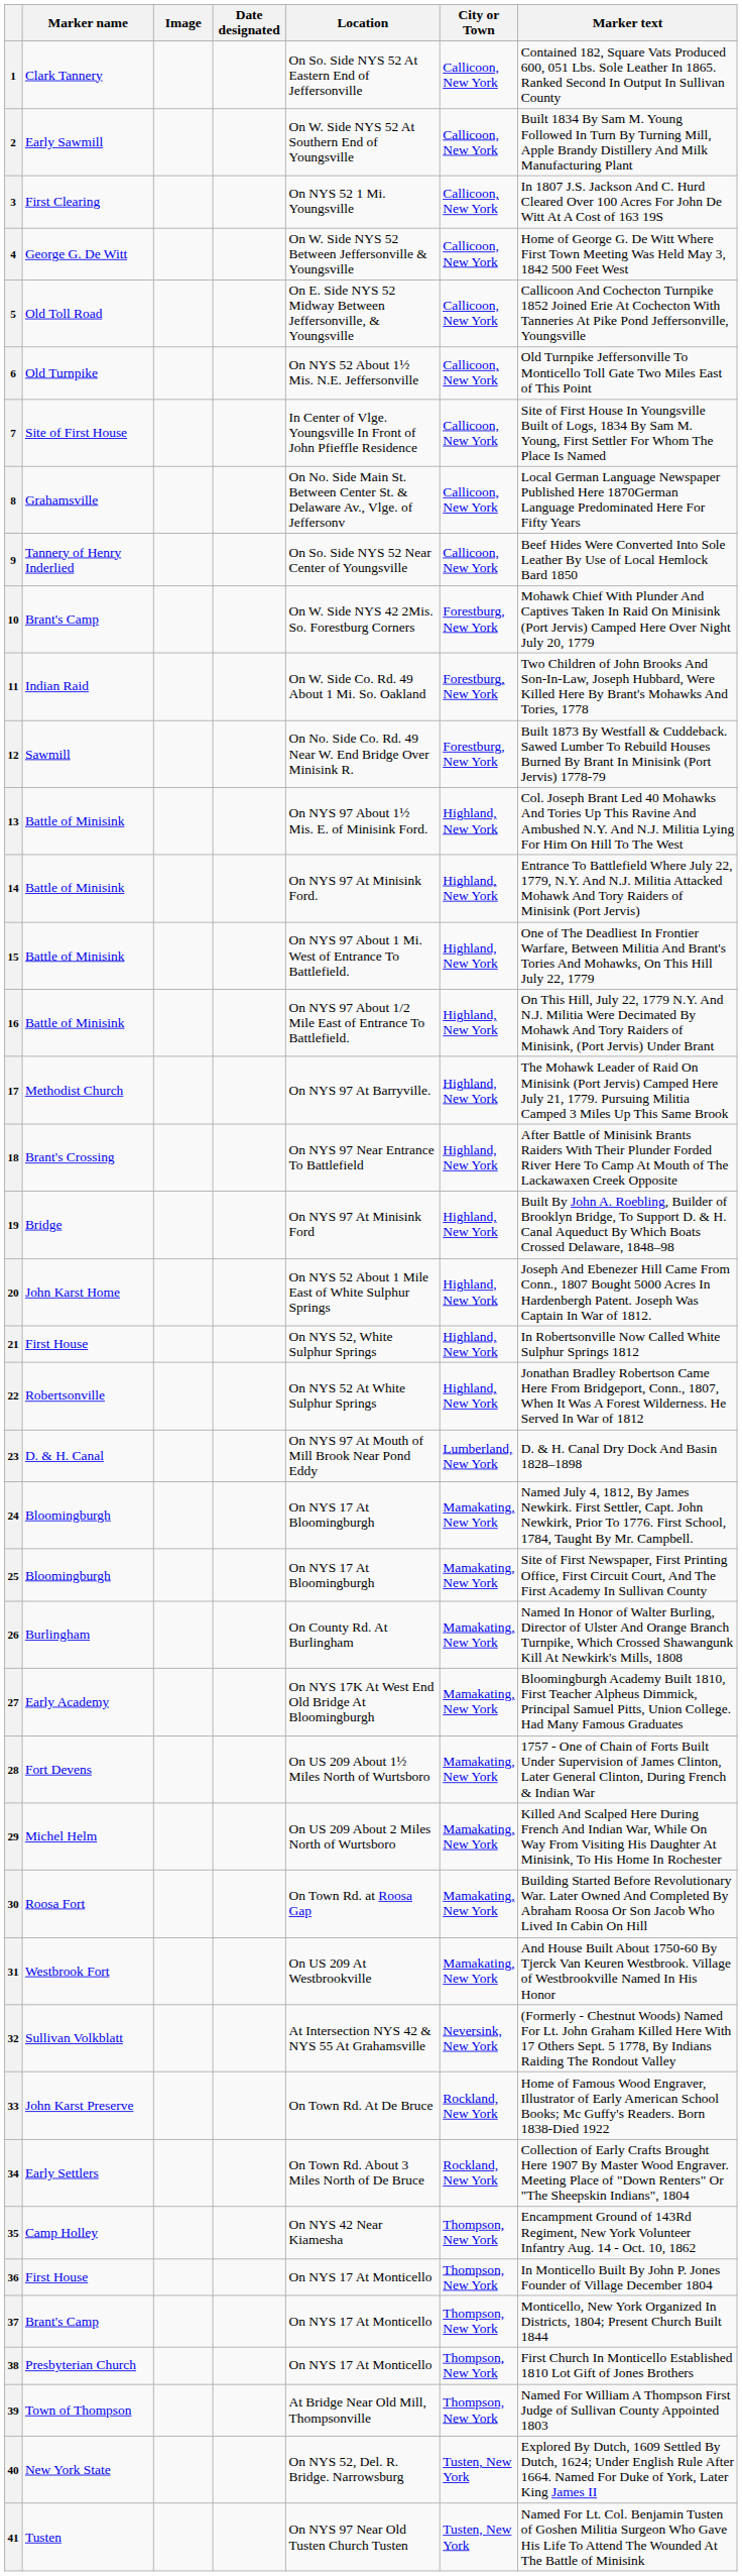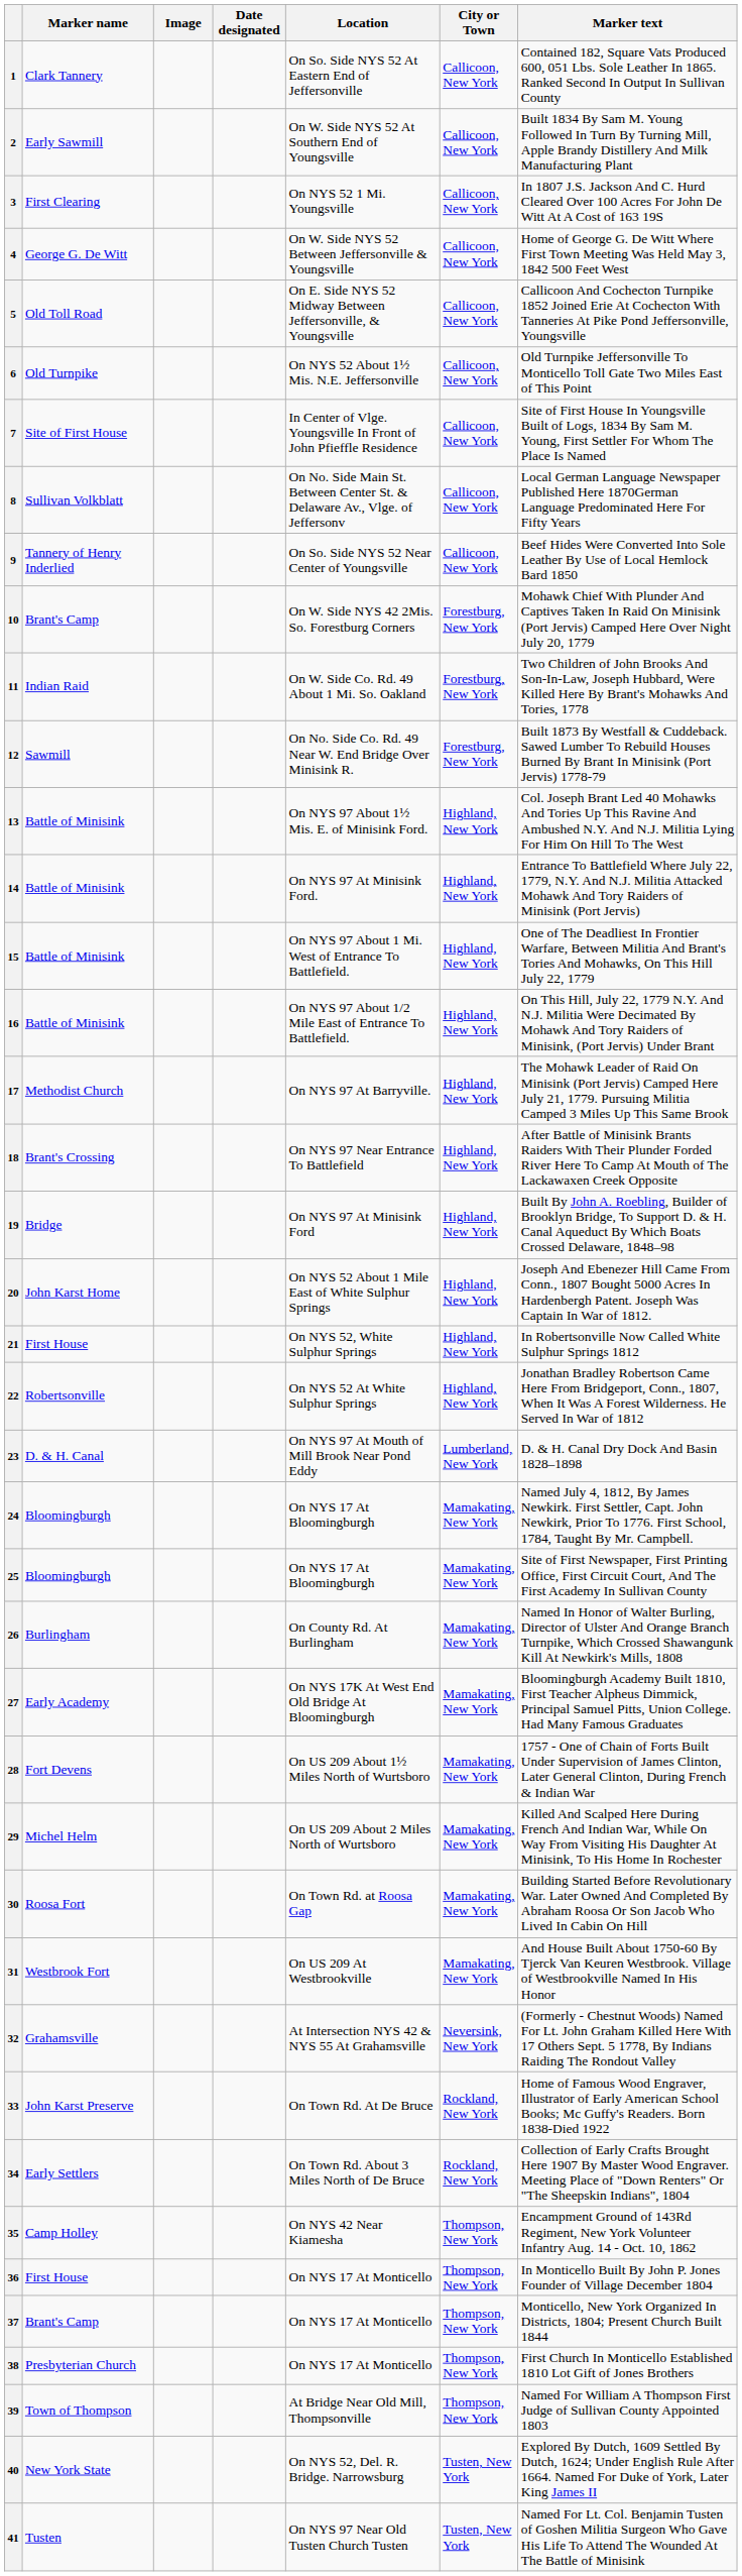8 | Marker name: Grahamsville -> Sullivan Volkblatt
32 | Marker name: Sullivan Volkblatt -> Grahamsville
